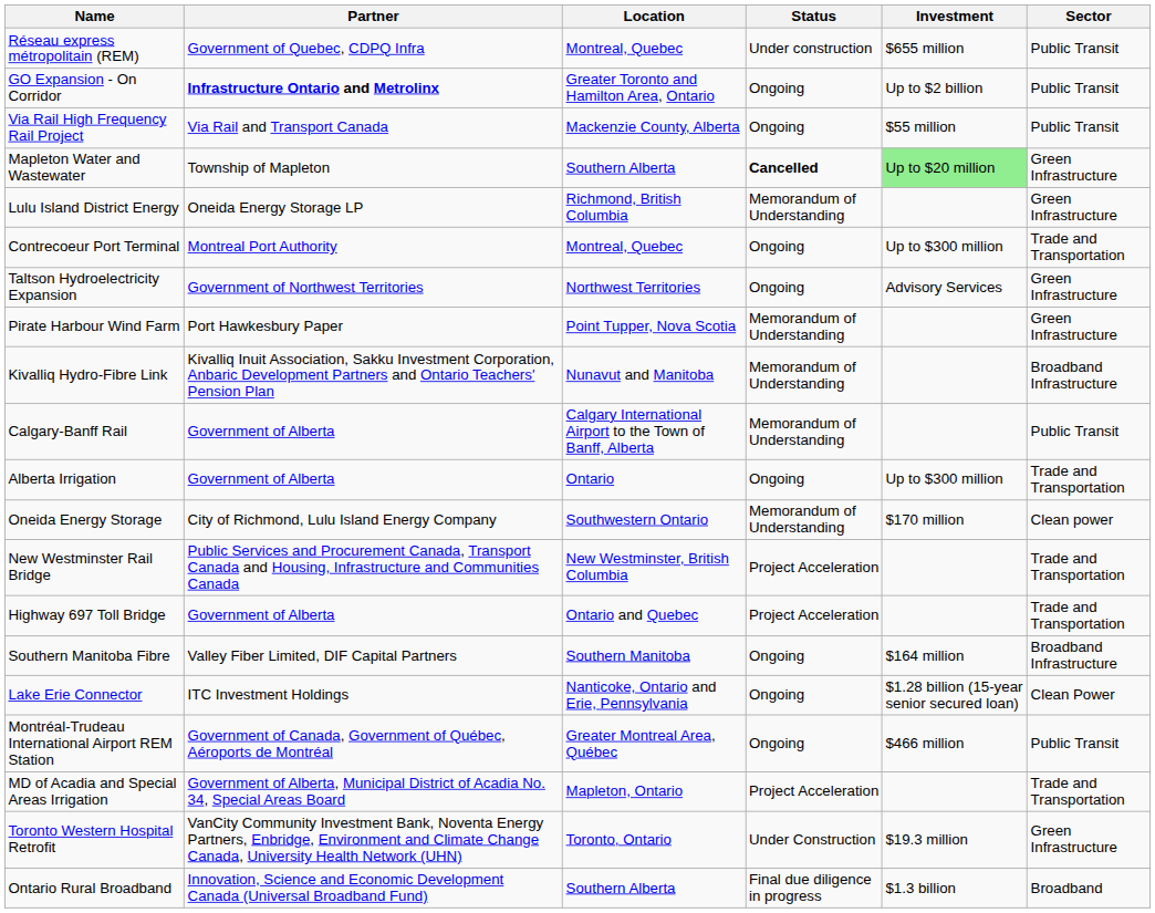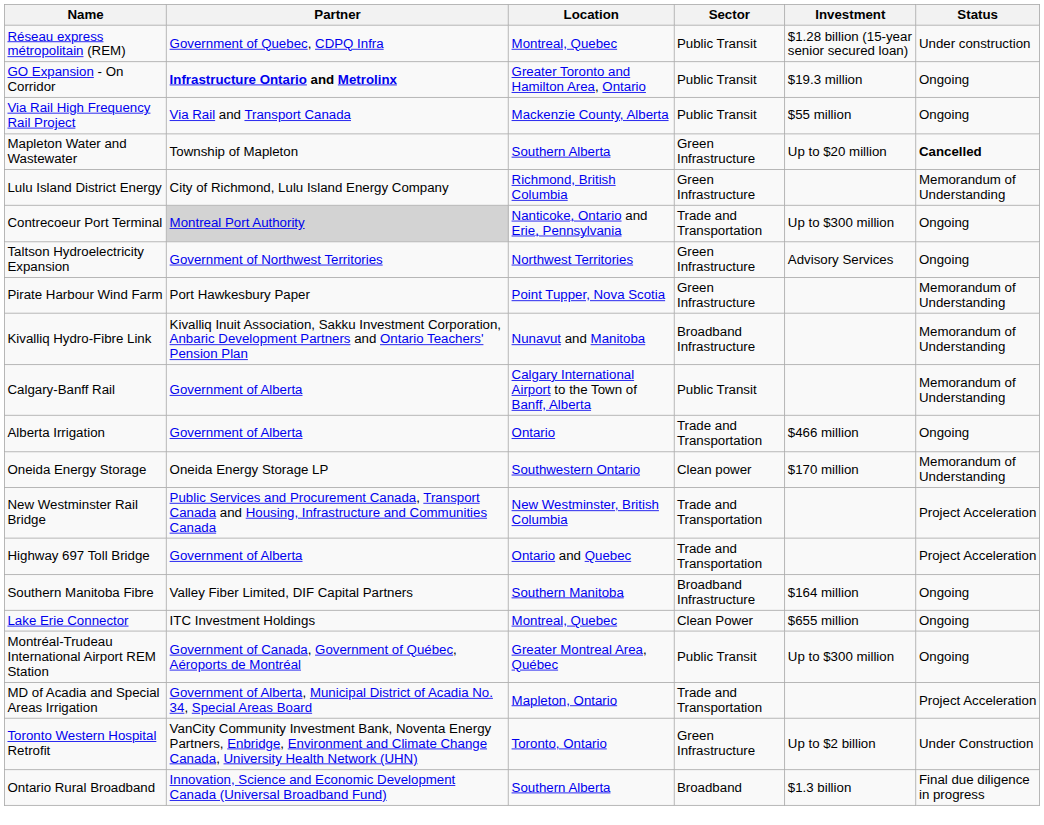columns swapped: Sector <-> Status
Réseau express métropolitain (REM) | Investment: $655 million -> $1.28 billion (15-year senior secured loan)
GO Expansion - On Corridor | Investment: Up to $2 billion -> $19.3 million
Mapleton Water and Wastewater | Investment: lightgreen background -> no background
Lulu Island District Energy | Partner: Oneida Energy Storage LP -> City of Richmond, Lulu Island Energy Company
Contrecoeur Port Terminal | Partner: no background -> lightgrey background
Contrecoeur Port Terminal | Location: Montreal, Quebec -> Nanticoke, Ontario and Erie, Pennsylvania
Alberta Irrigation | Investment: Up to $300 million -> $466 million
Oneida Energy Storage | Partner: City of Richmond, Lulu Island Energy Company -> Oneida Energy Storage LP
Lake Erie Connector | Location: Nanticoke, Ontario and Erie, Pennsylvania -> Montreal, Quebec
Lake Erie Connector | Investment: $1.28 billion (15-year senior secured loan) -> $655 million
Montréal-Trudeau International Airport REM Station | Investment: $466 million -> Up to $300 million
Toronto Western Hospital Retrofit | Investment: $19.3 million -> Up to $2 billion
